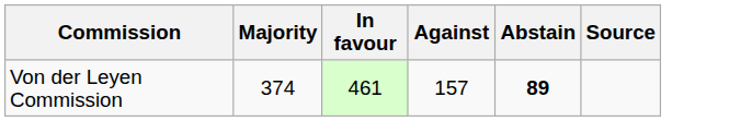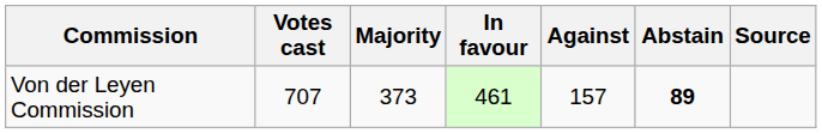+ column: Votes cast | 707
Von der Leyen Commission | Majority: 374 -> 373
